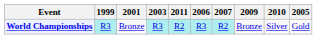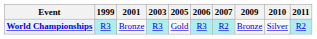columns swapped: 2005 <-> 2011
